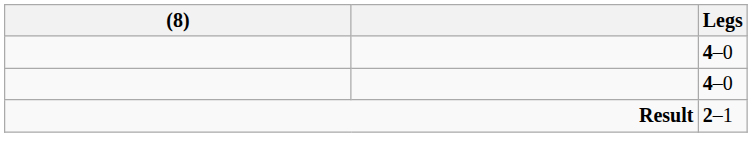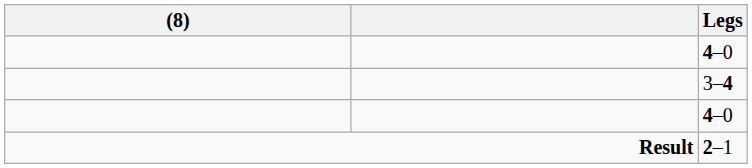+ row: 3–4
